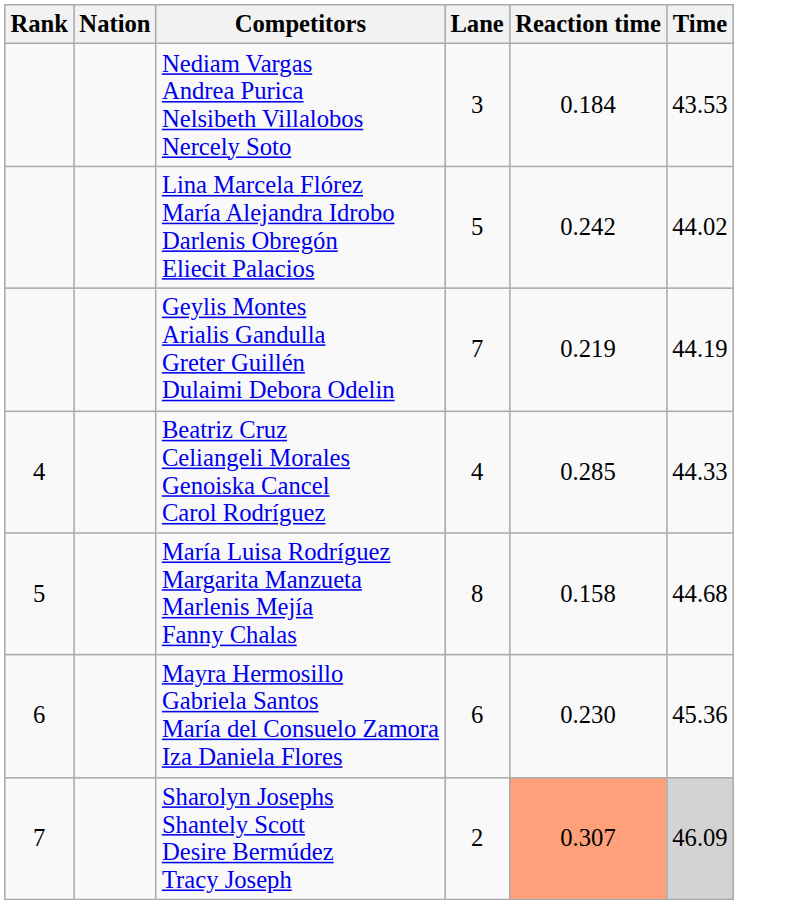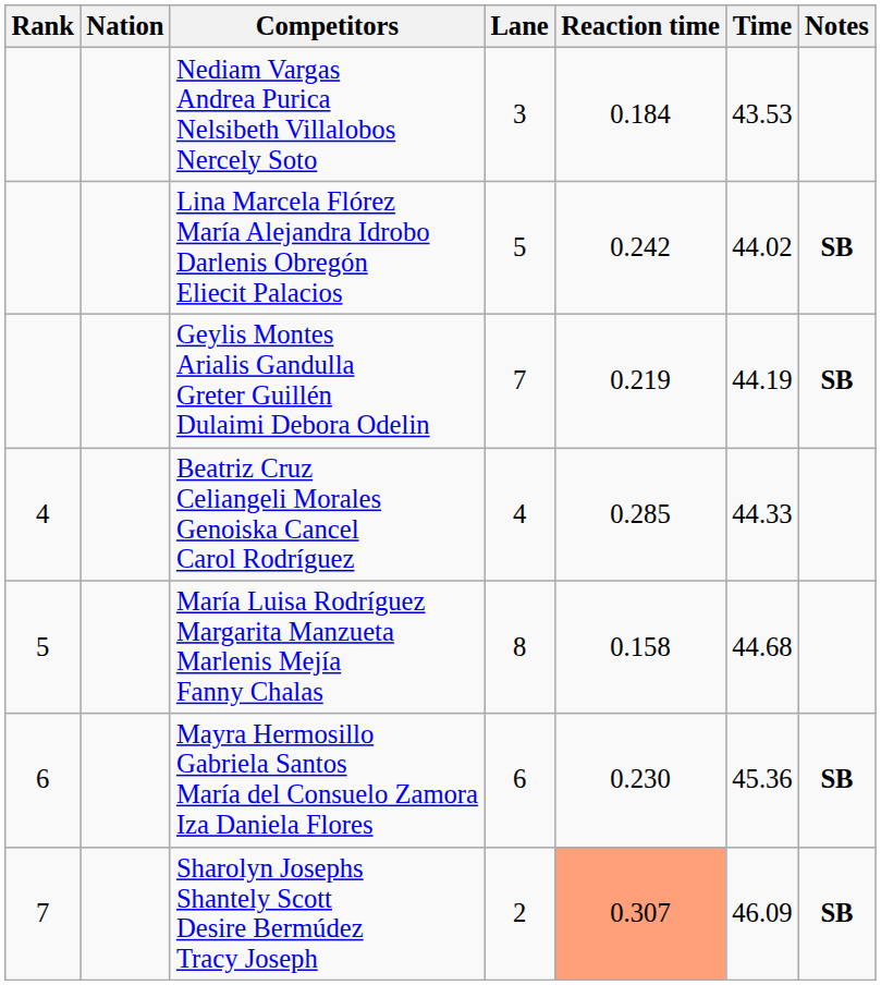+ column: Notes | SB | SB | SB | SB
Sharolyn Josephs Shantely Scott Desire Bermúdez Tracy Joseph | Time: lightgrey background -> no background
